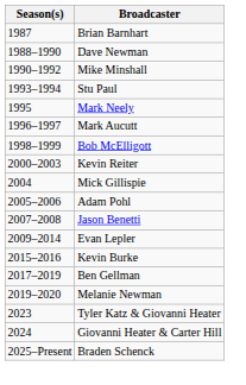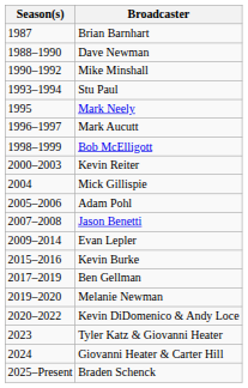+ row: 2020–2022 | Kevin DiDomenico & Andy Loce
